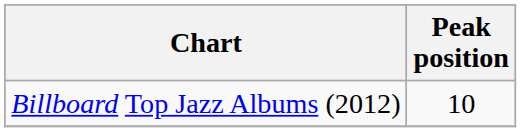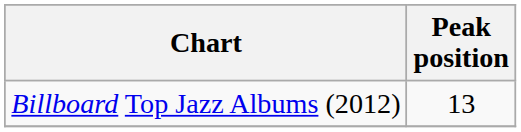Billboard Top Jazz Albums (2012) | Peak position: 10 -> 13
